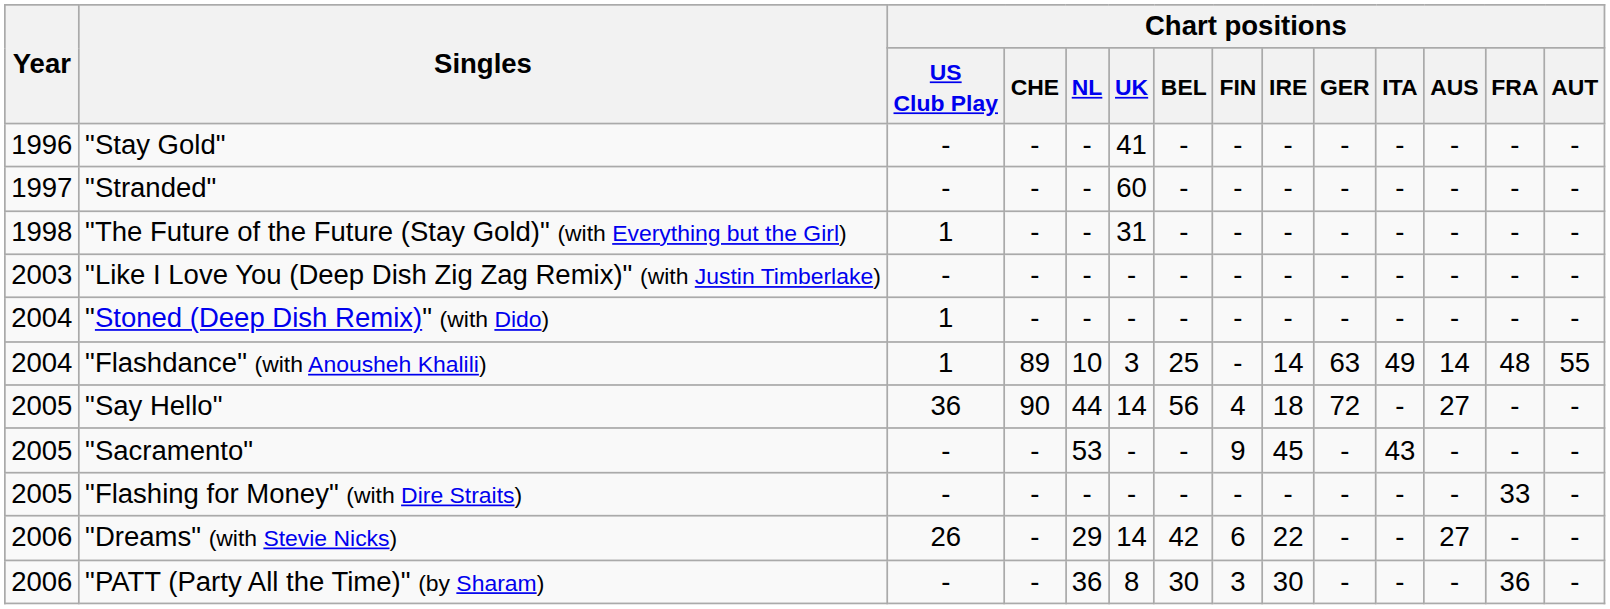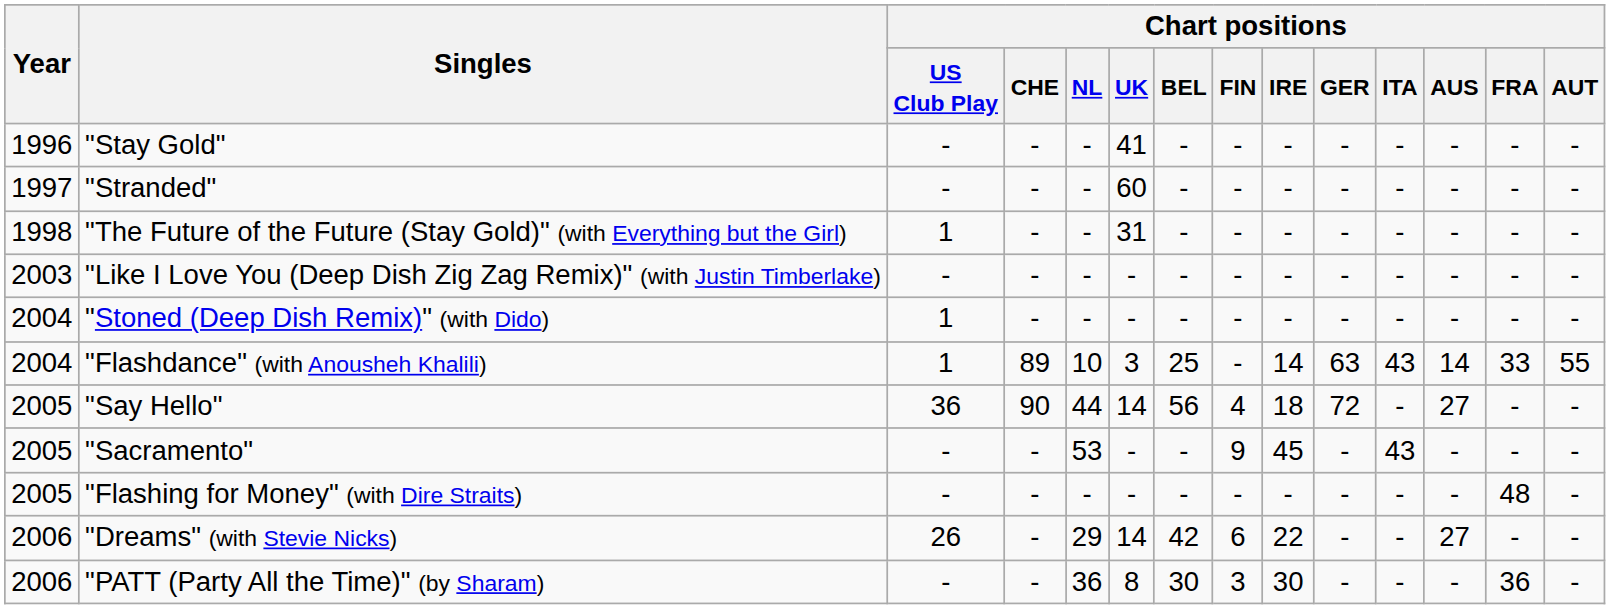"Flashdance" (with Anousheh Khalili) | Chart positions / ITA: 49 -> 43
"Flashdance" (with Anousheh Khalili) | Chart positions / FRA: 48 -> 33
"Flashing for Money" (with Dire Straits) | Chart positions / FRA: 33 -> 48
